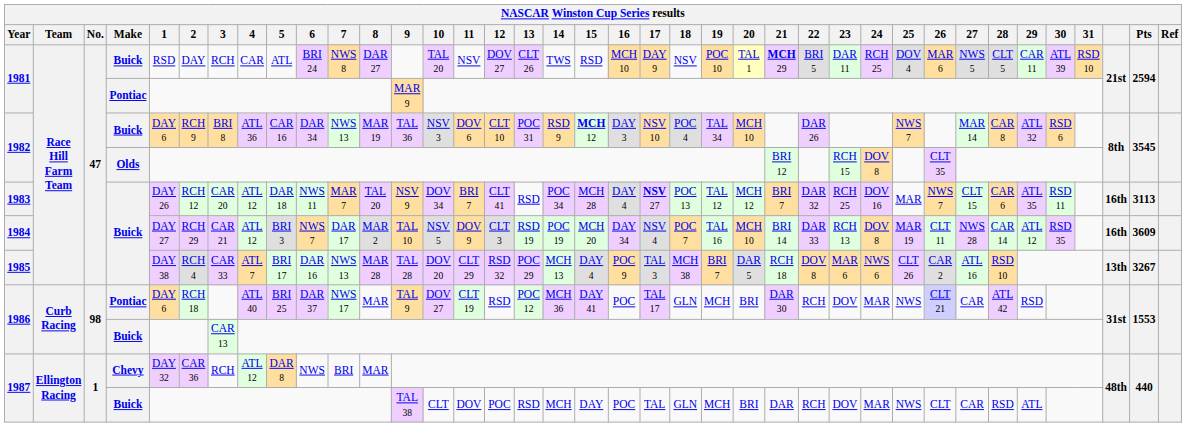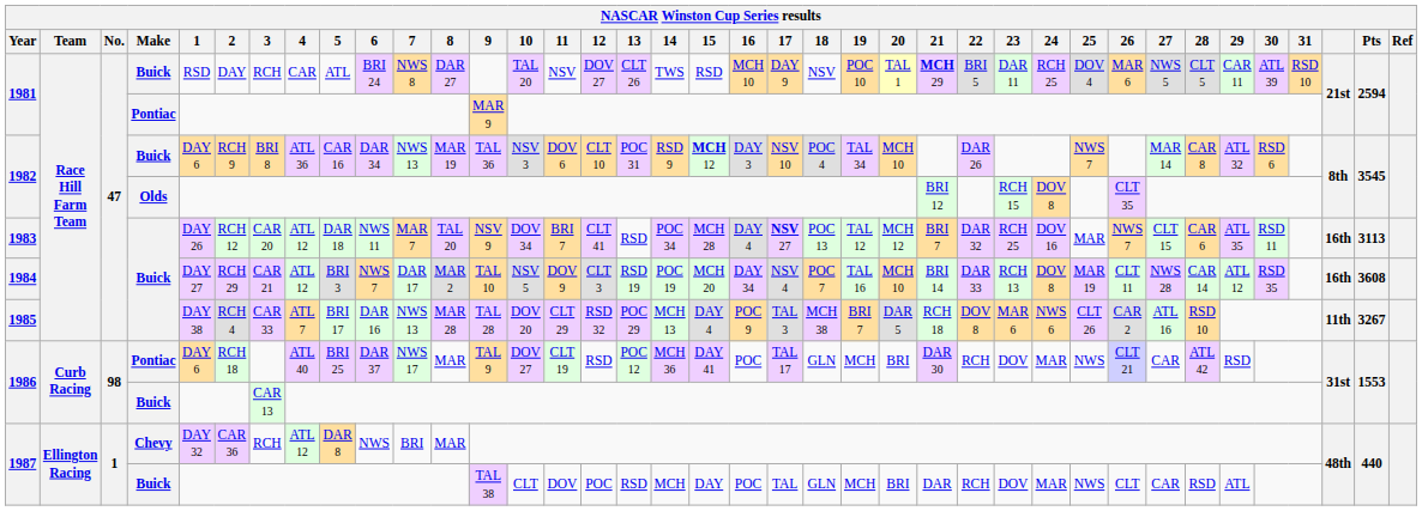1984 | Pts: 3609 -> 3608
1985 | column 36: 13th -> 11th
